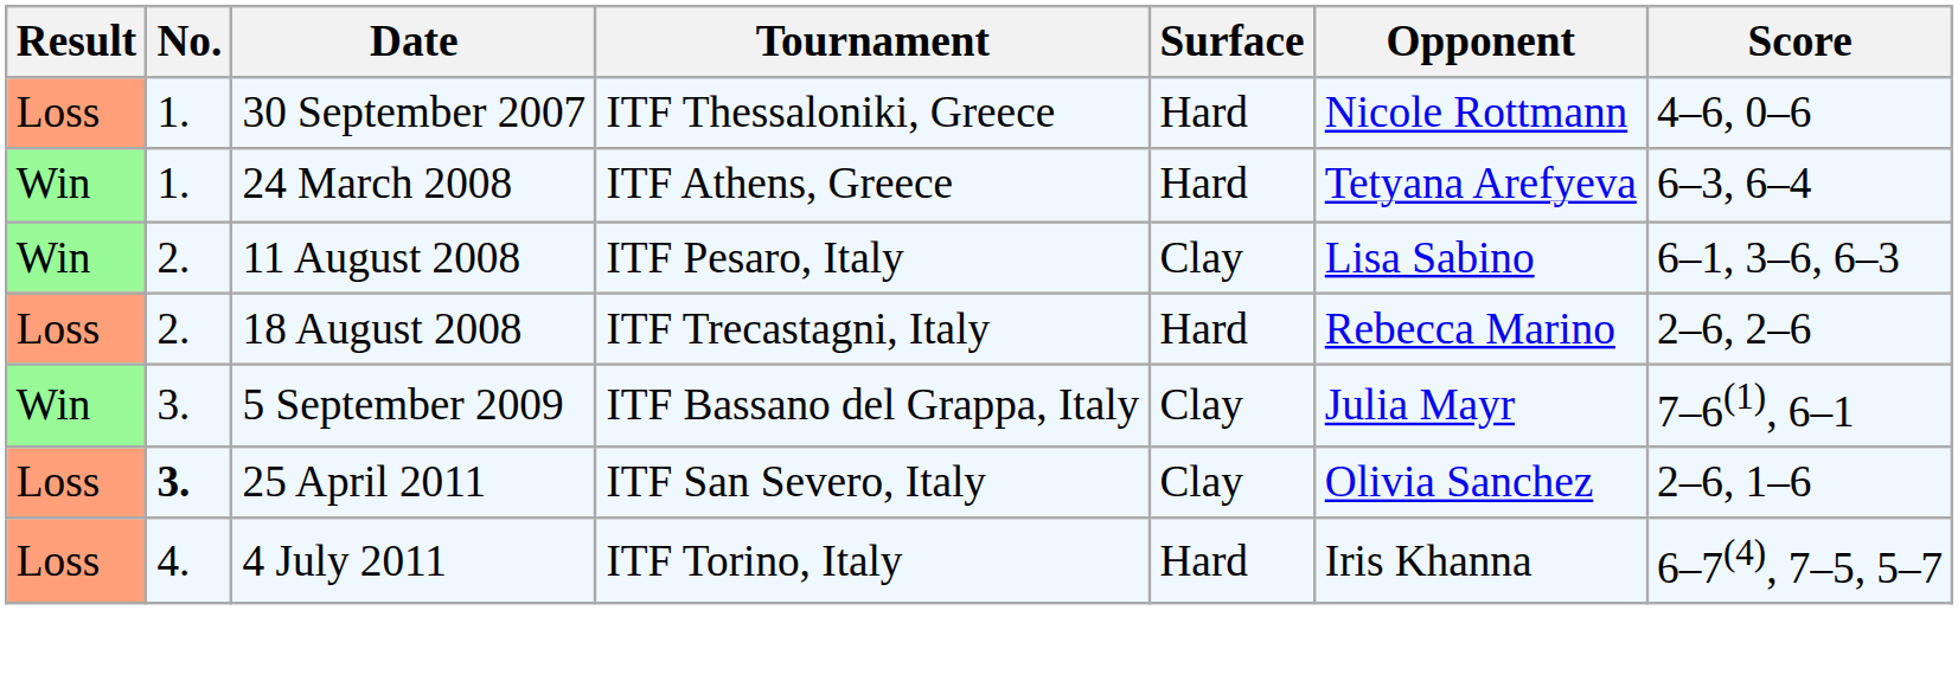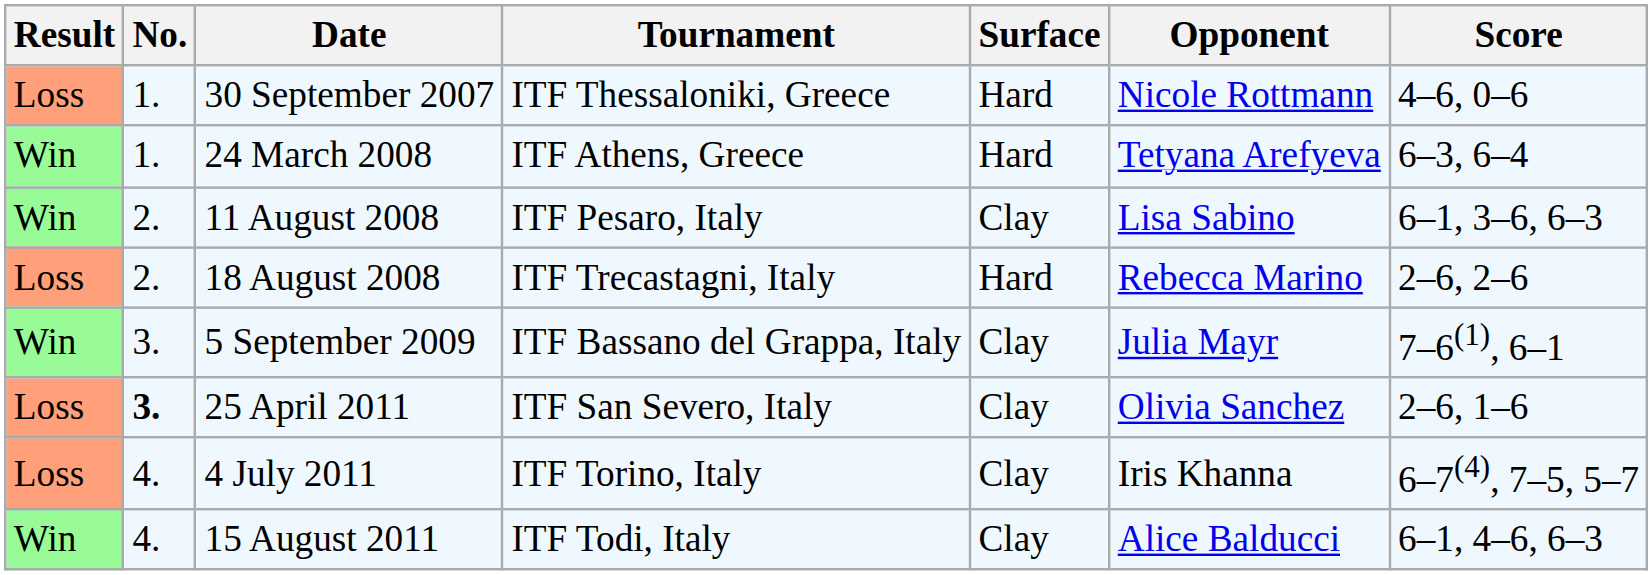4 July 2011 | Surface: Hard -> Clay
+ row: Win | 4. | 15 August 2011 | ITF Todi, Italy | Clay | Alice Balducci | 6–1, 4–6, 6–3
